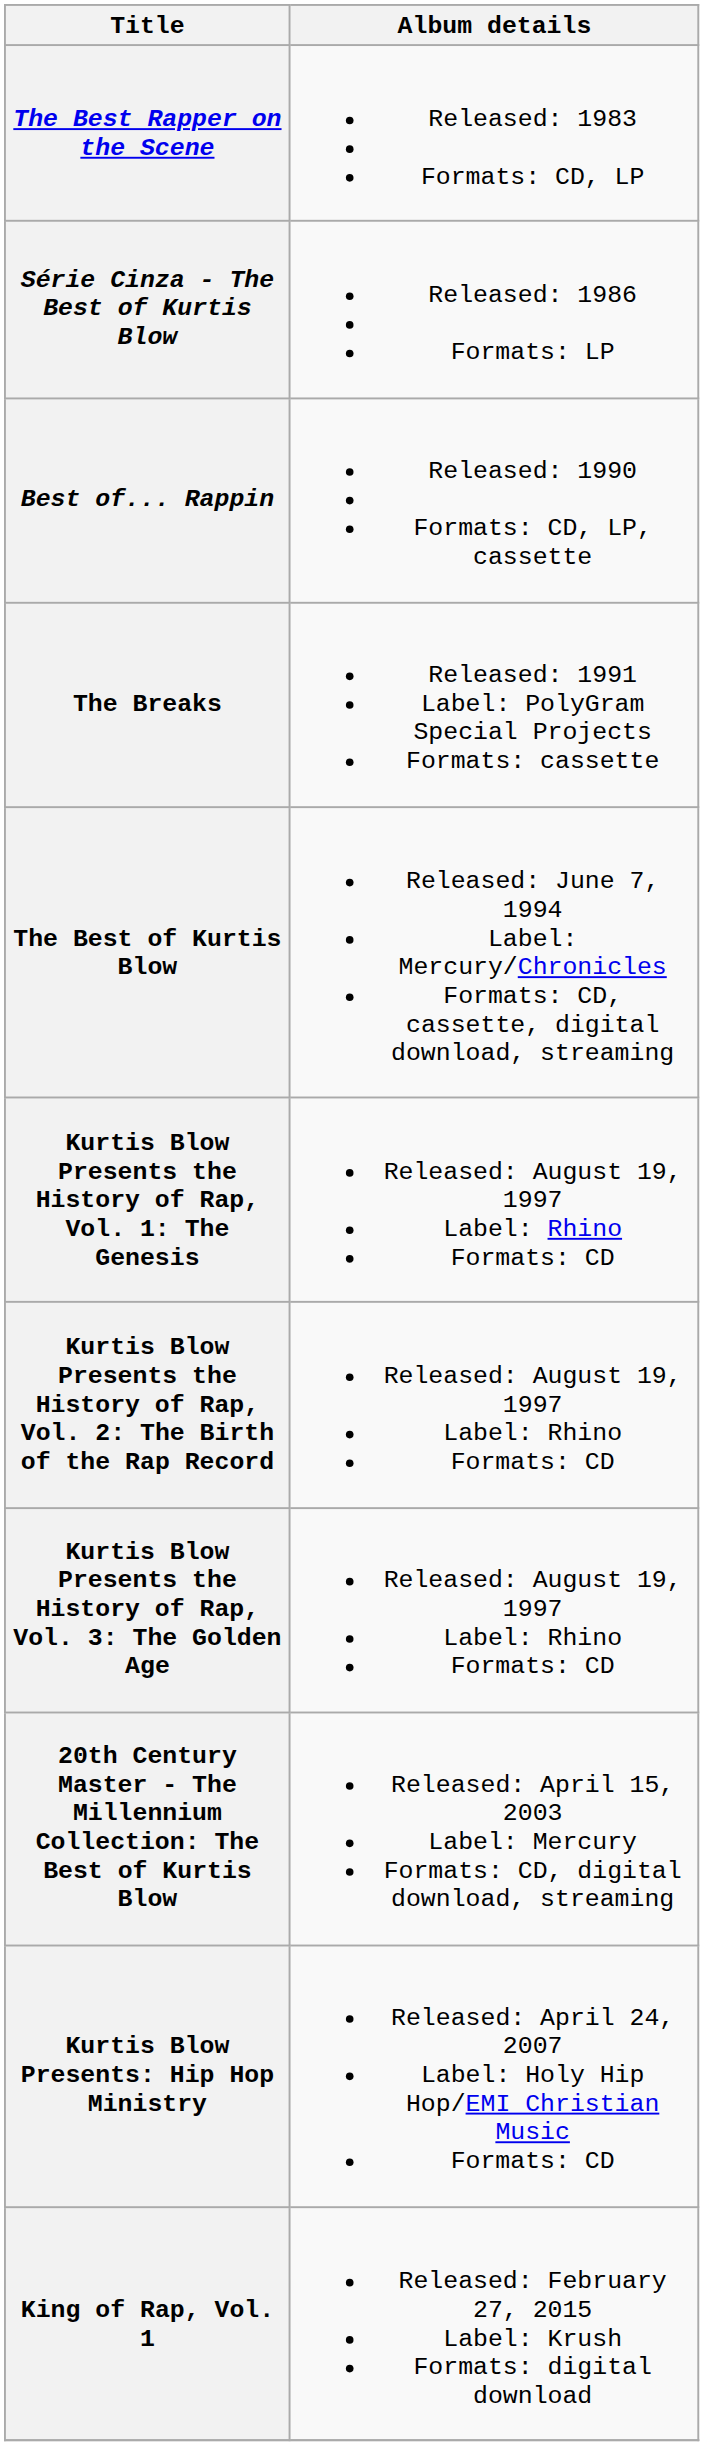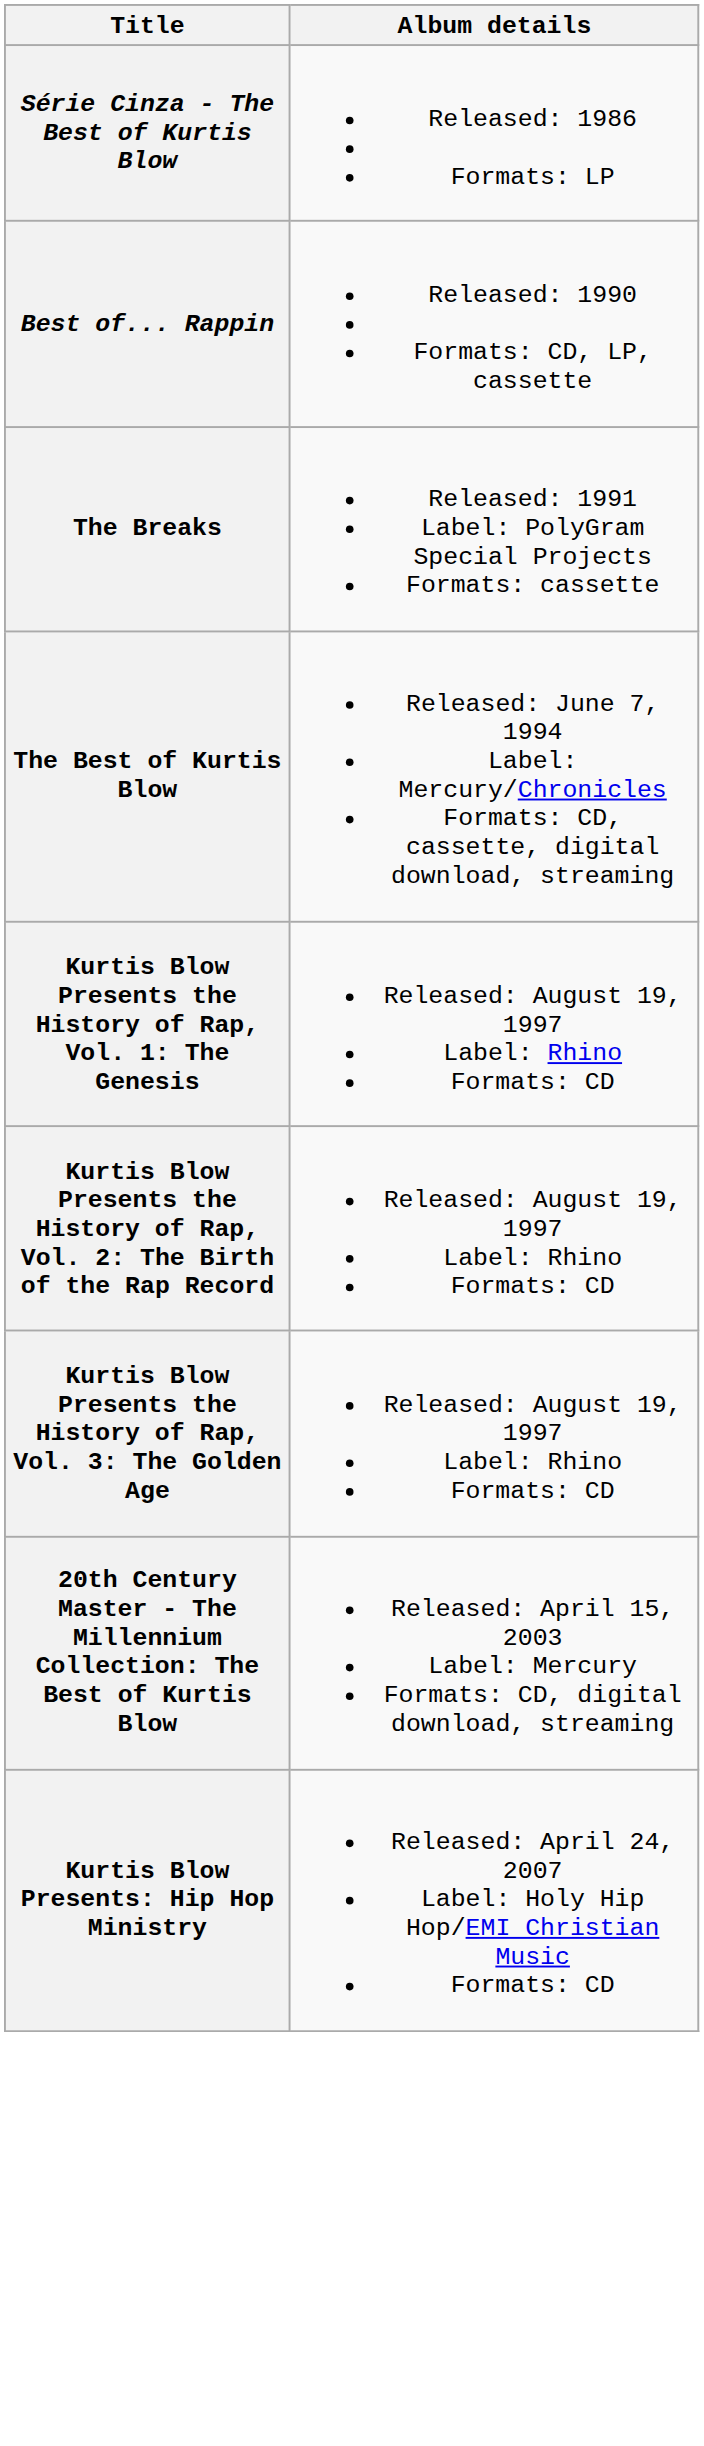- row: The Best Rapper on the Scene | Released: 1983 Formats: CD, LP
- row: King of Rap, Vol. 1 | Released: February 27, 2015 Label: Krush Formats: digital download
